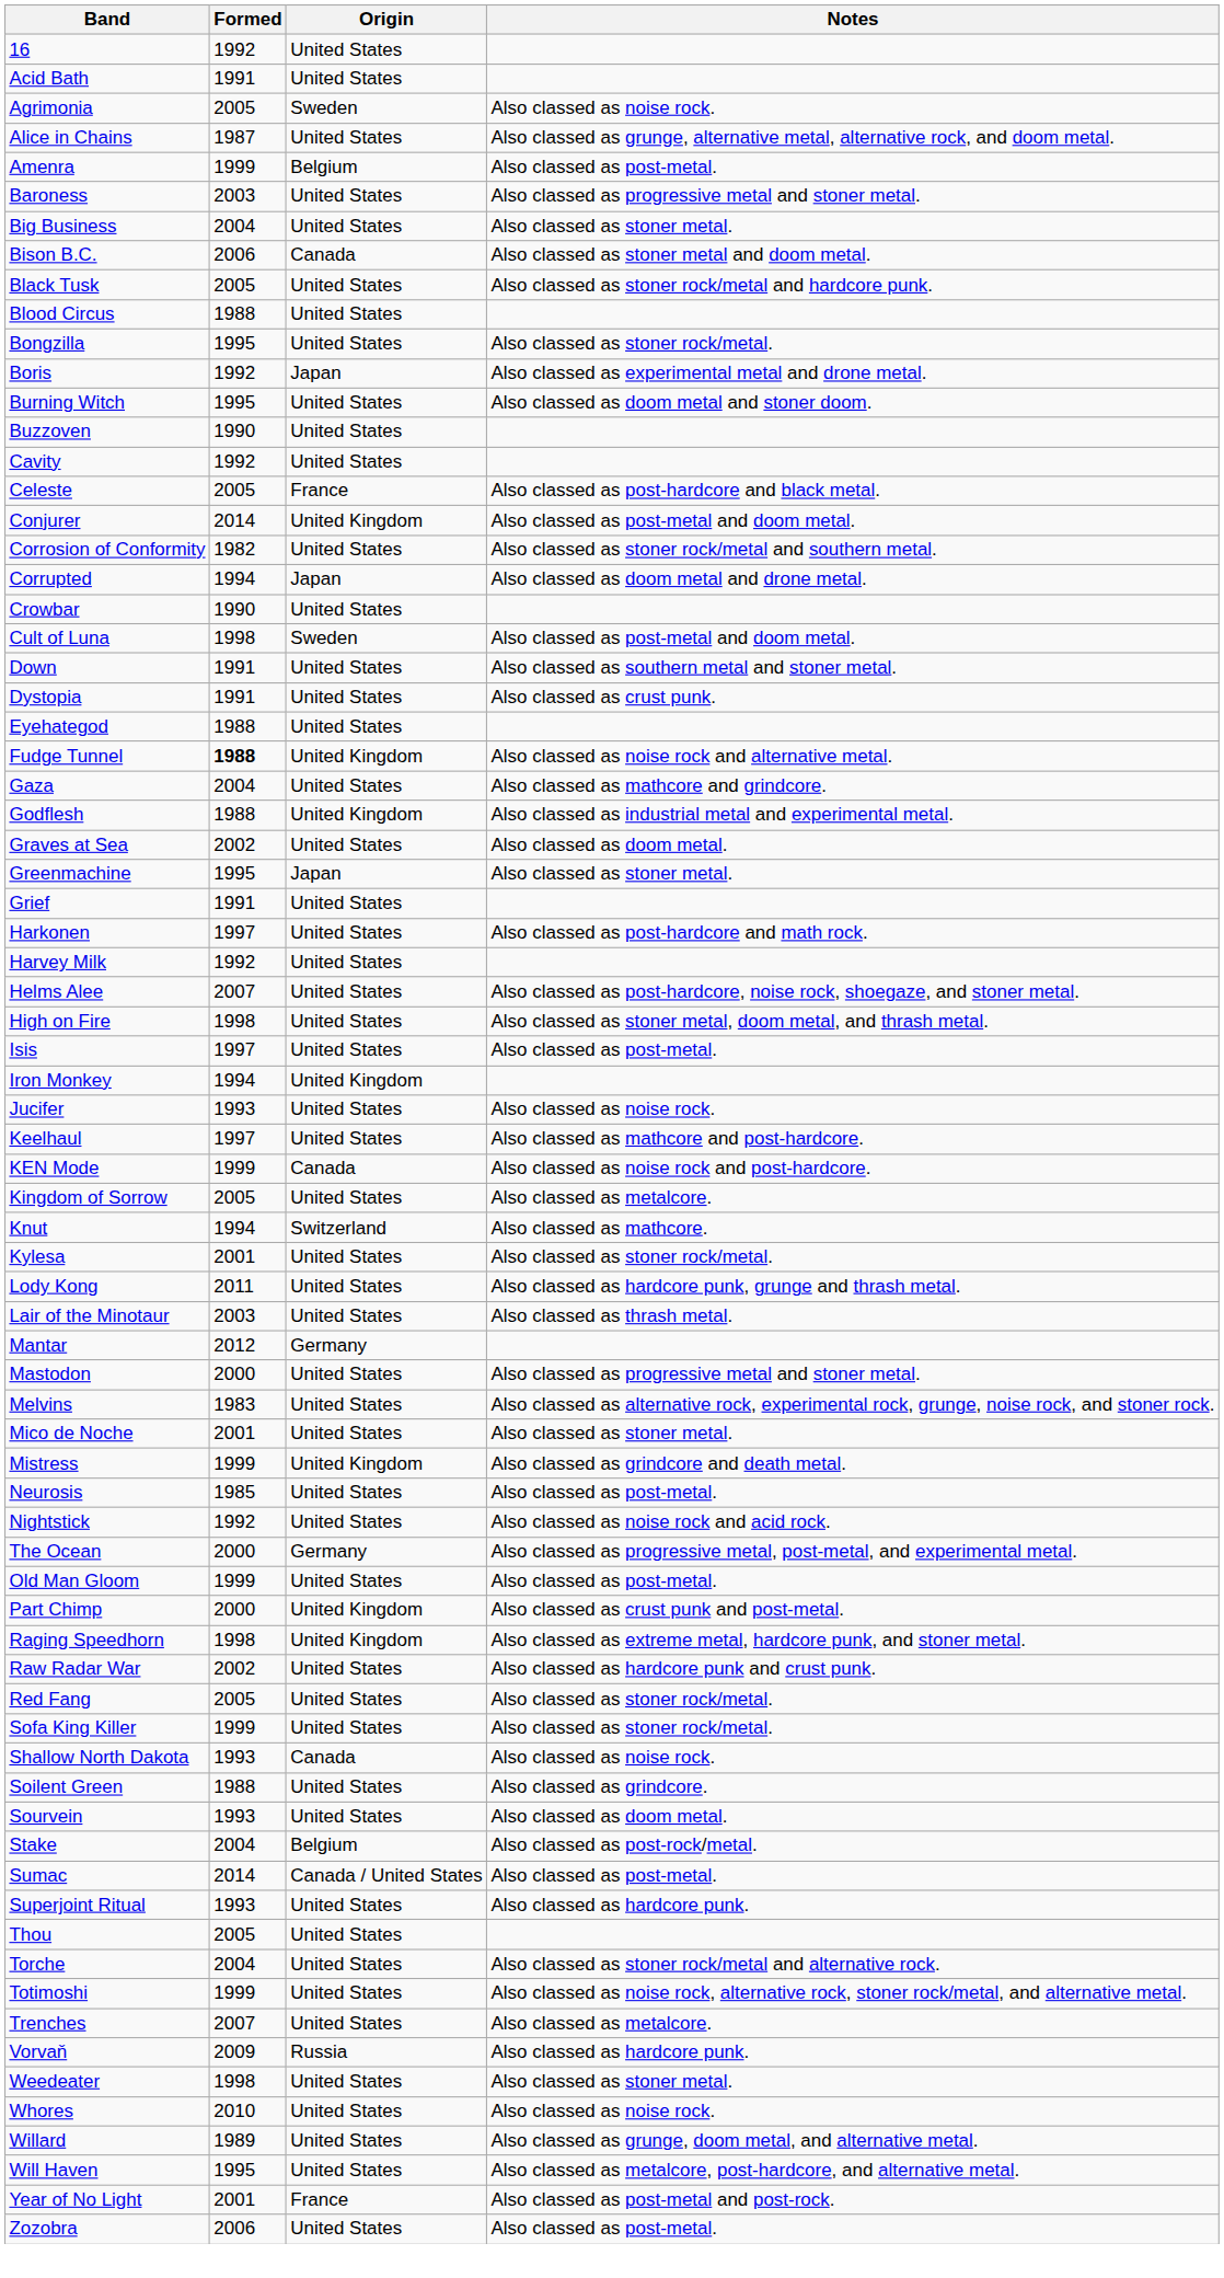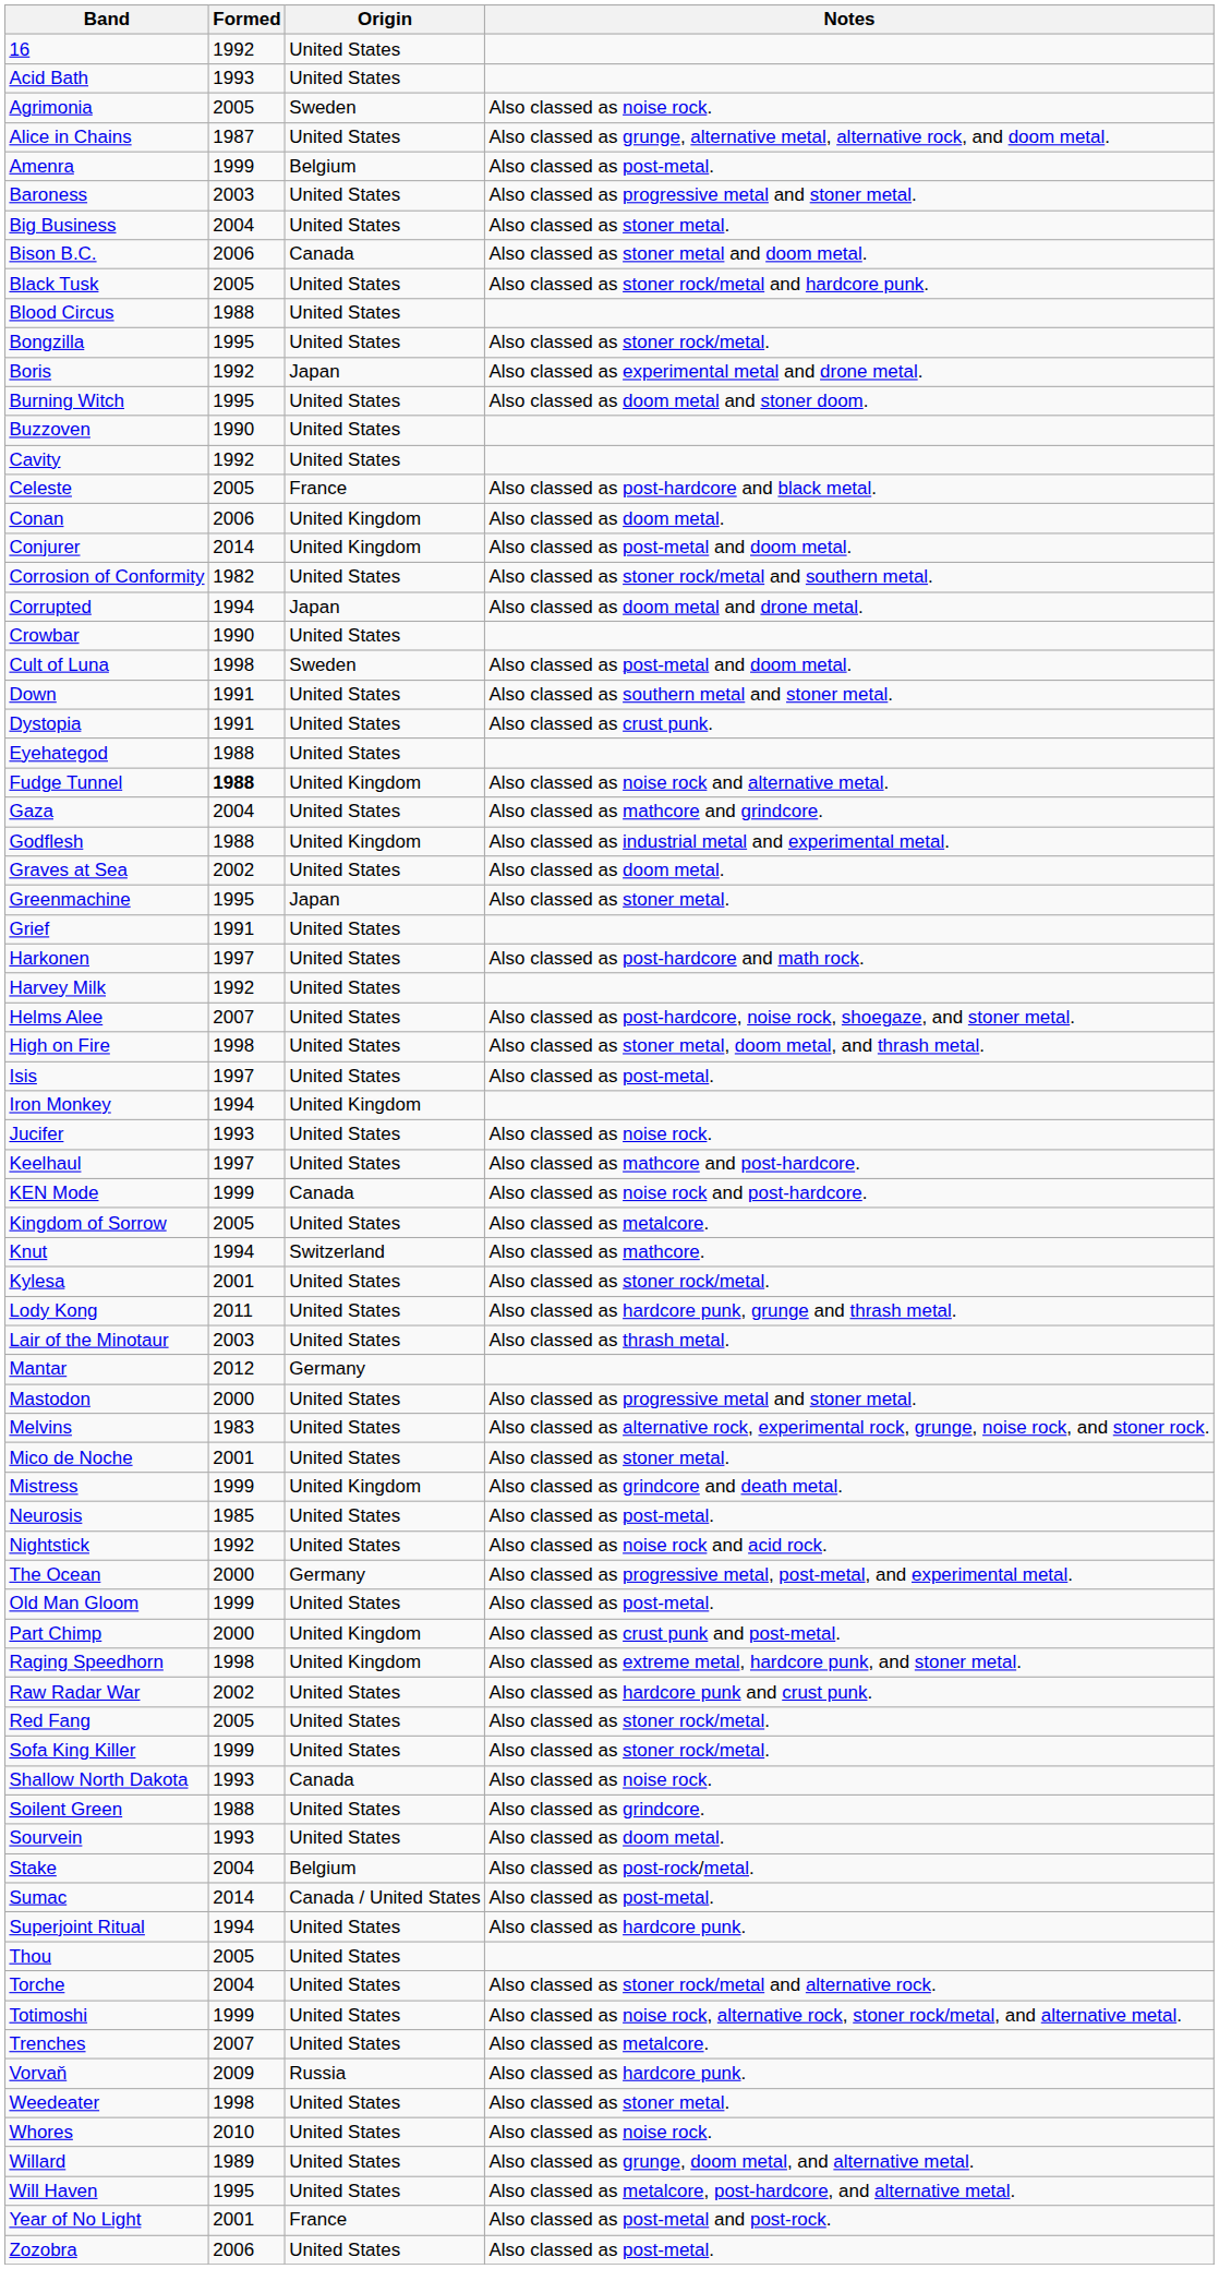Acid Bath | Formed: 1991 -> 1993
+ row: Conan | 2006 | United Kingdom | Also classed as doom metal.
Superjoint Ritual | Formed: 1993 -> 1994
